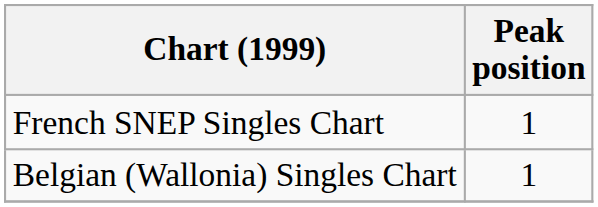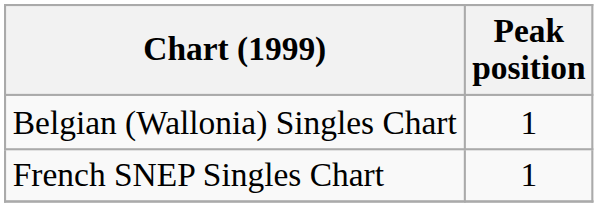rows swapped: Belgian (Wallonia) Singles Chart <-> French SNEP Singles Chart
